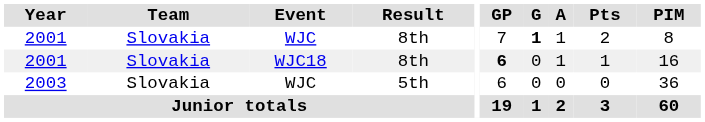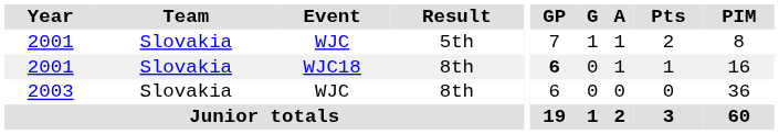2001 / WJC | Result: 8th -> 5th
2001 / WJC | G: bold -> normal
2003 | Result: 5th -> 8th
